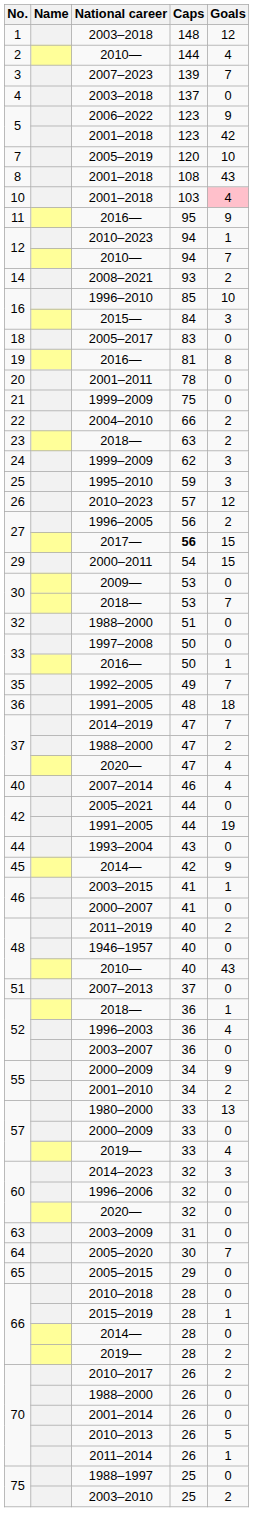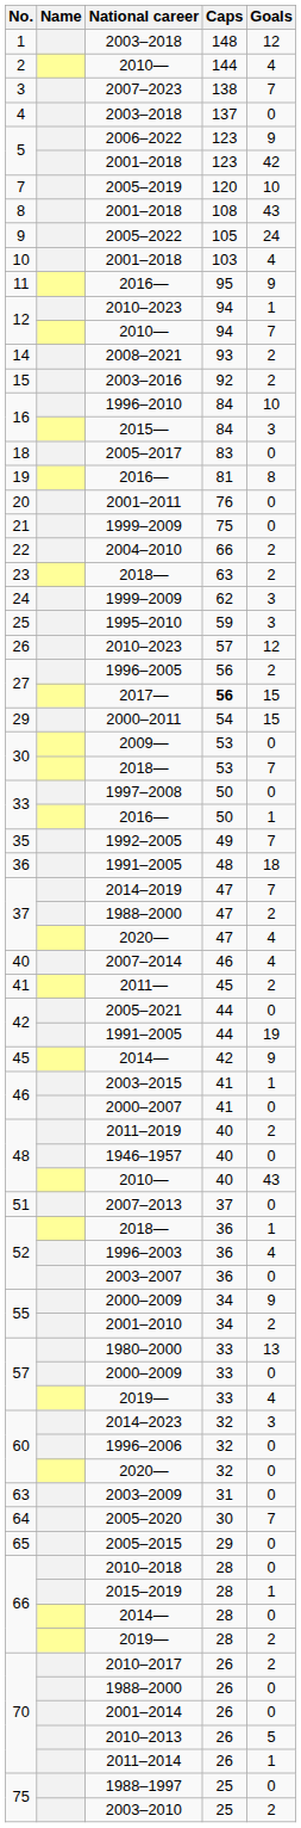2007–2023 | Caps: 139 -> 138
+ row: 9 | 2005–2022 | 105 | 24
10 / 2001–2018 | Goals: pink background -> no background
+ row: 15 | 2003–2016 | 92 | 2
1996–2010 | Caps: 85 -> 84
2001–2011 | Caps: 78 -> 76
- row: 32 | 1988–2000 | 51 | 0
+ row: 41 | 2011— | 45 | 2
- row: 44 | 1993–2004 | 43 | 0
